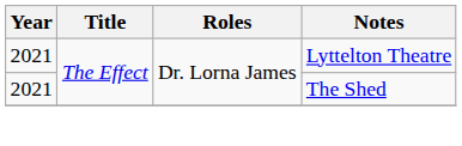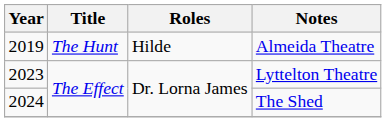+ row: 2019 | The Hunt | Hilde | Almeida Theatre
Lyttelton Theatre | Year: 2021 -> 2023
The Shed | Year: 2021 -> 2024
